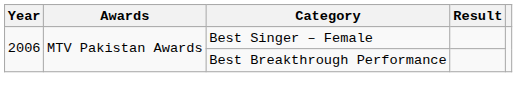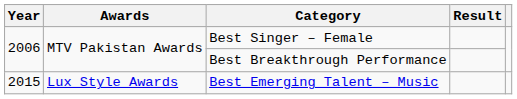+ row: 2015 | Lux Style Awards | Best Emerging Talent – Music
